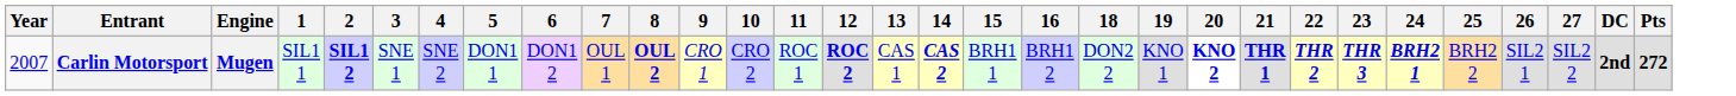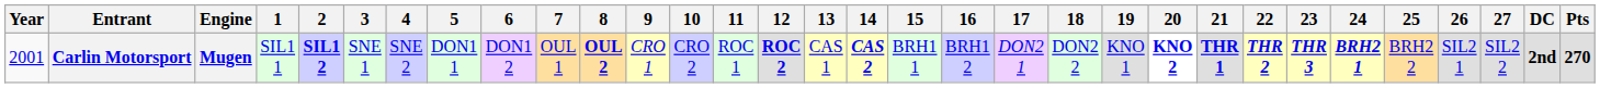+ column: 17 | DON2 1
Carlin Motorsport | Year: 2007 -> 2001
Carlin Motorsport | Pts: 272 -> 270
